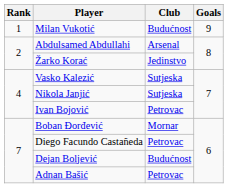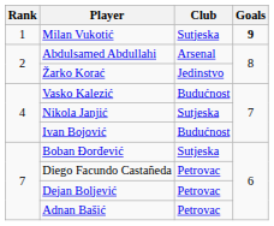Milan Vukotić | Club: Budućnost -> Sutjeska
Milan Vukotić | Goals: normal -> bold
Vasko Kalezić | Club: Sutjeska -> Budućnost
Ivan Bojović | Club: Petrovac -> Budućnost
Boban Đorđević | Club: Mornar -> Sutjeska
Dejan Boljević | Club: Budućnost -> Petrovac
